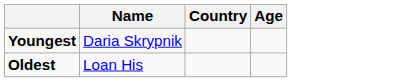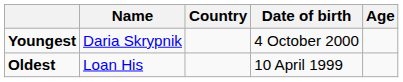+ column: Date of birth | 4 October 2000 | 10 April 1999
